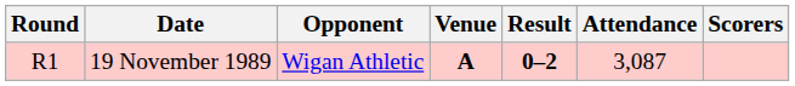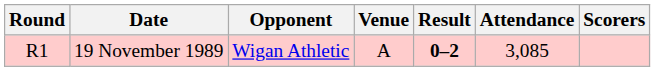19 November 1989 | Venue: bold -> normal
19 November 1989 | Attendance: 3,087 -> 3,085
